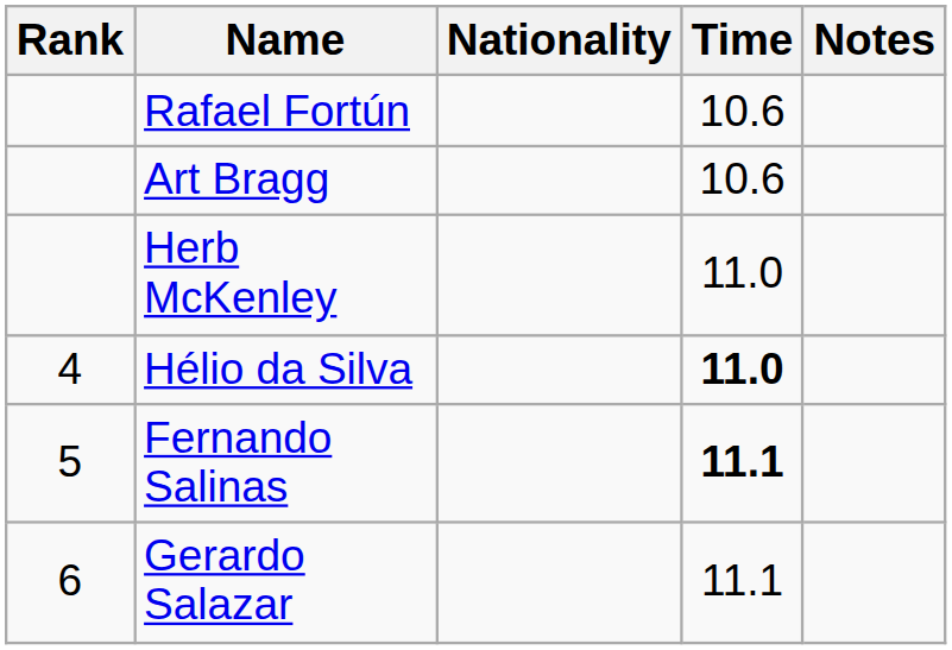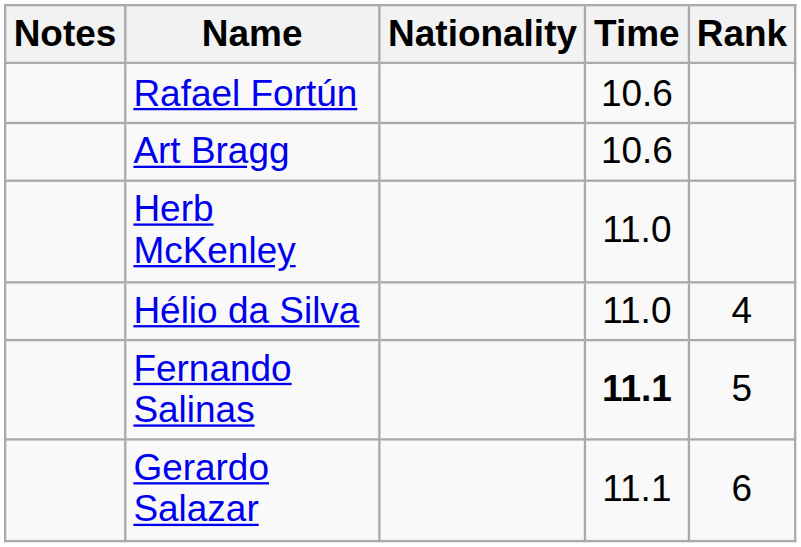columns swapped: Rank <-> Notes
Hélio da Silva | Time: bold -> normal
